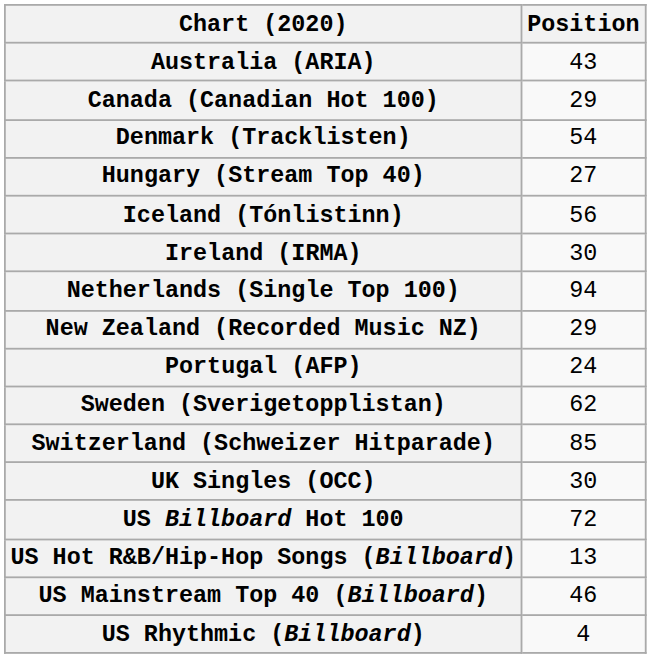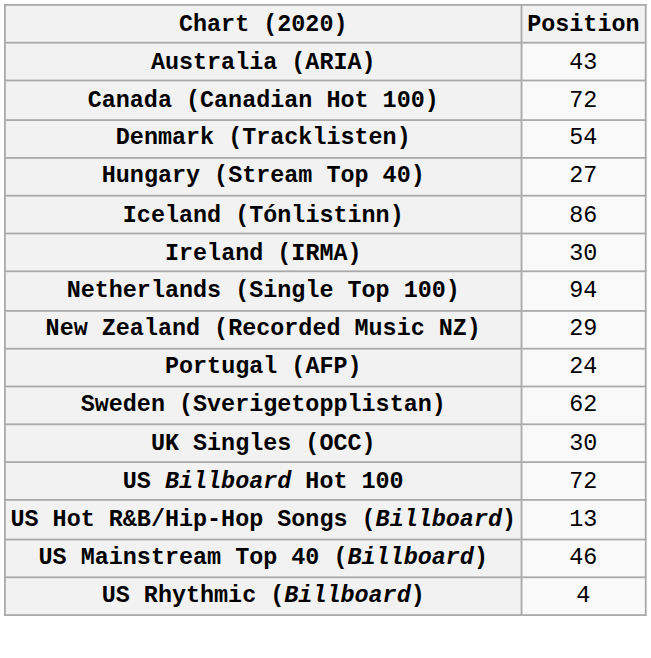Canada (Canadian Hot 100) | Position: 29 -> 72
Iceland (Tónlistinn) | Position: 56 -> 86
- row: Switzerland (Schweizer Hitparade) | 85
